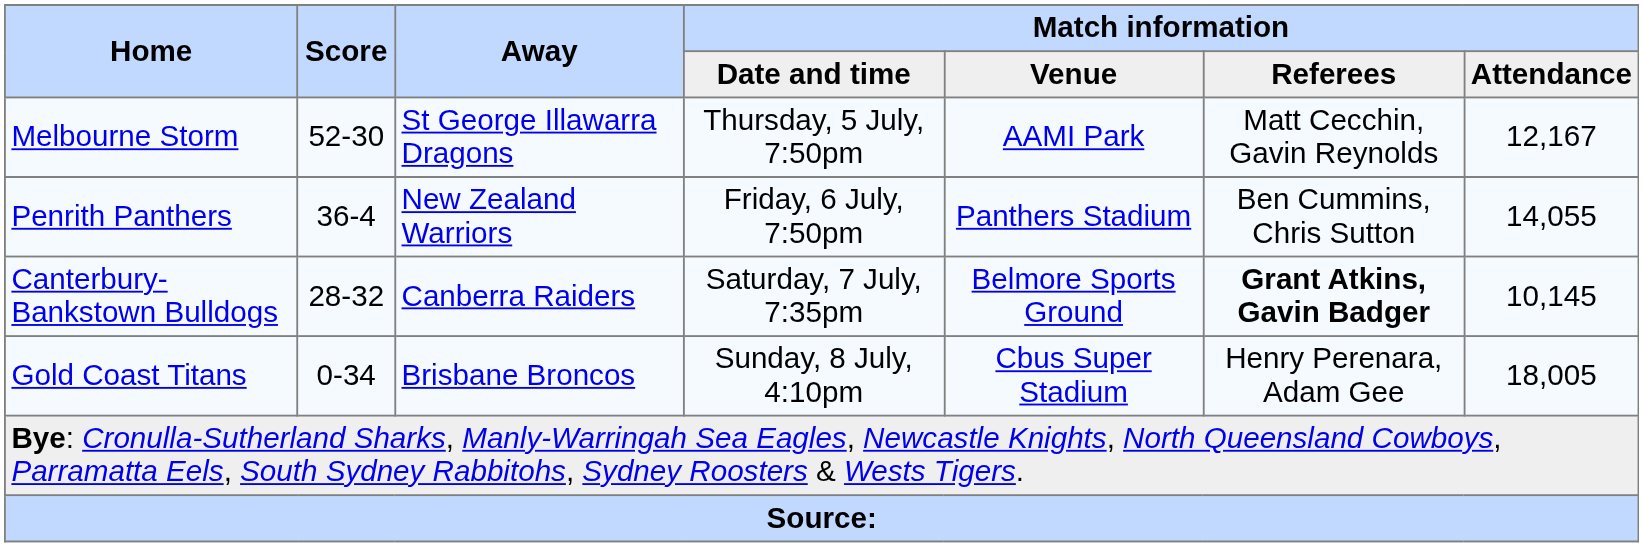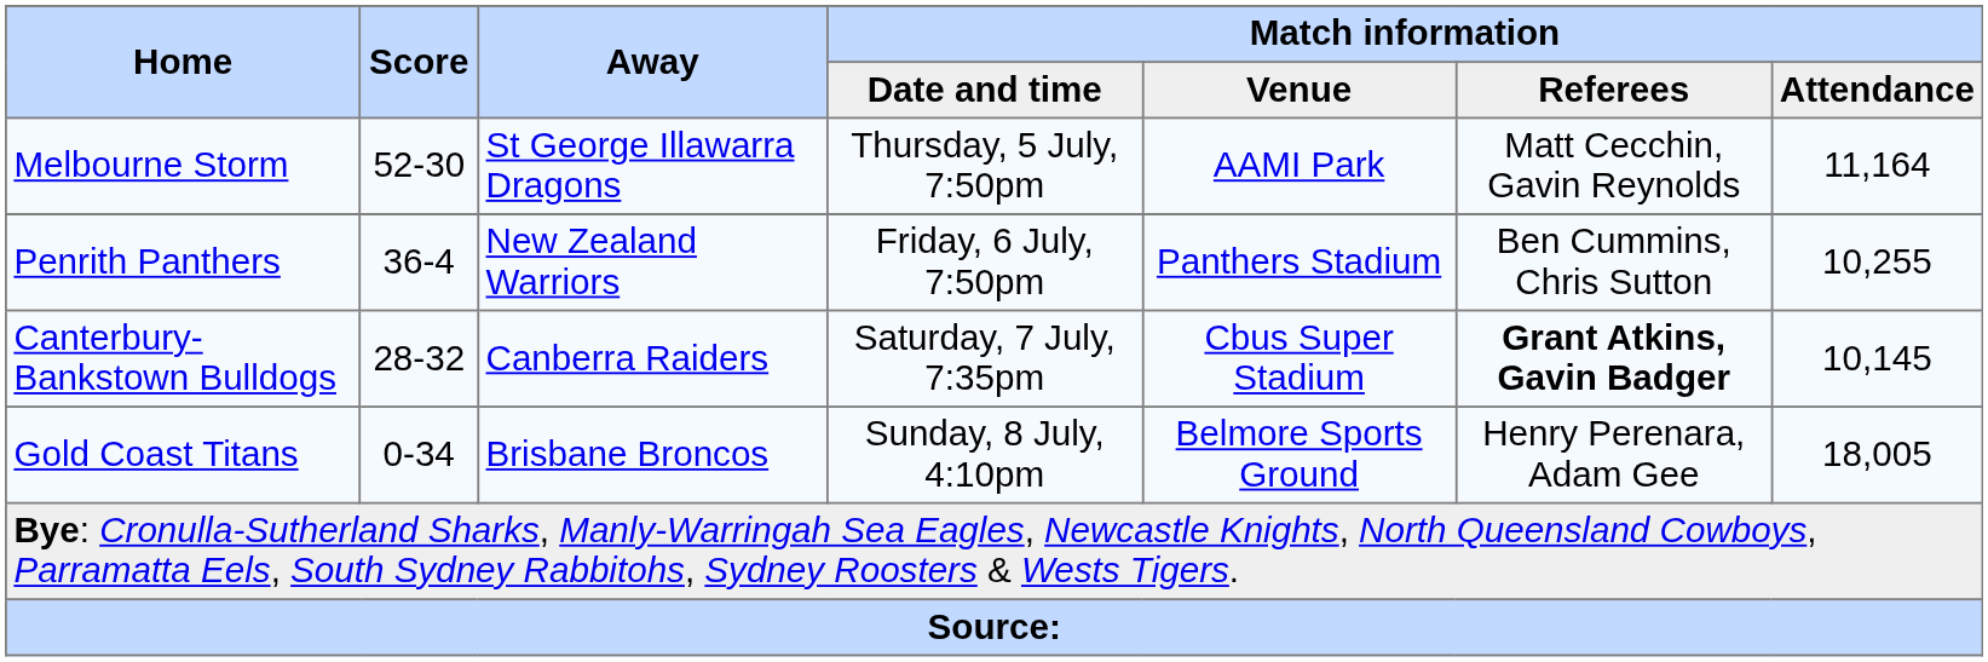Melbourne Storm | Match information / Attendance: 12,167 -> 11,164
Penrith Panthers | Match information / Attendance: 14,055 -> 10,255
Canterbury-Bankstown Bulldogs | Match information / Venue: Belmore Sports Ground -> Cbus Super Stadium
Gold Coast Titans | Match information / Venue: Cbus Super Stadium -> Belmore Sports Ground
